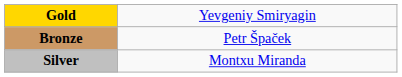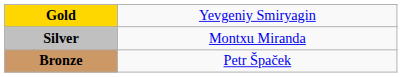rows swapped: Silver <-> Bronze
